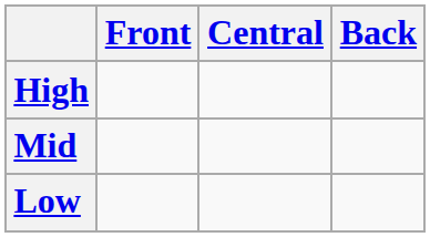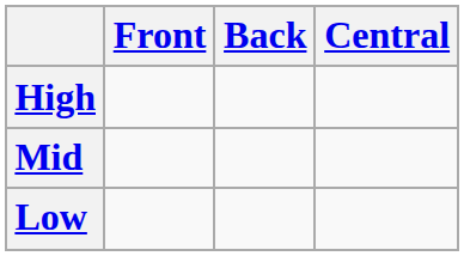columns swapped: Central <-> Back
